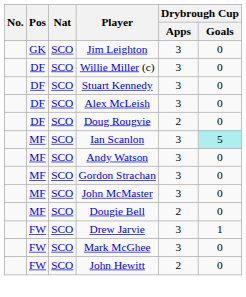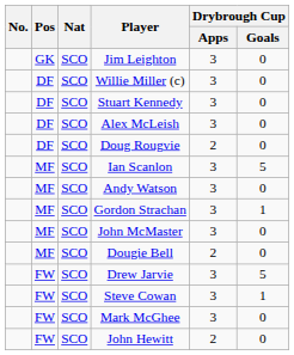Ian Scanlon | Drybrough Cup / Goals: paleturquoise background -> no background
Gordon Strachan | Drybrough Cup / Goals: 0 -> 1
Drew Jarvie | Drybrough Cup / Goals: 1 -> 5
+ row: FW | SCO | Steve Cowan | 3 | 1
